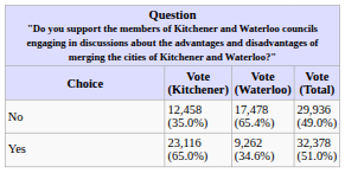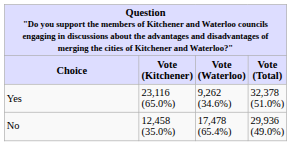rows swapped: Yes <-> No
